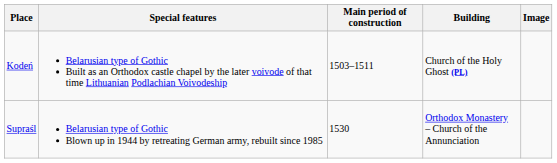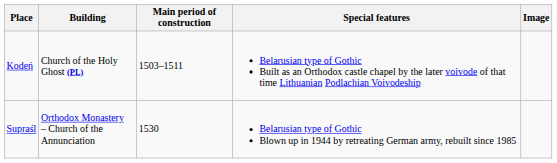columns swapped: Building <-> Special features
